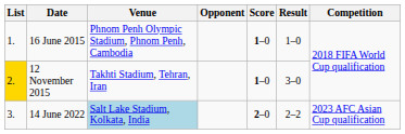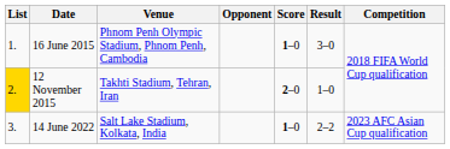16 June 2015 | Result: 1–0 -> 3–0
12 November 2015 | Score: 1–0 -> 2–0
12 November 2015 | Result: 3–0 -> 1–0
14 June 2022 | Venue: lightblue background -> no background
14 June 2022 | Score: 2–0 -> 1–0
